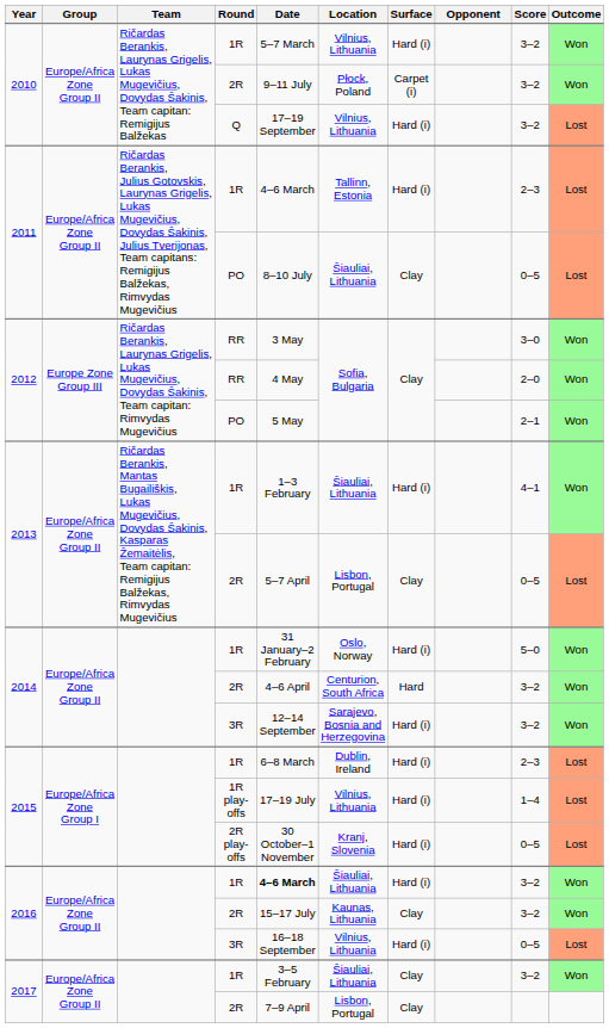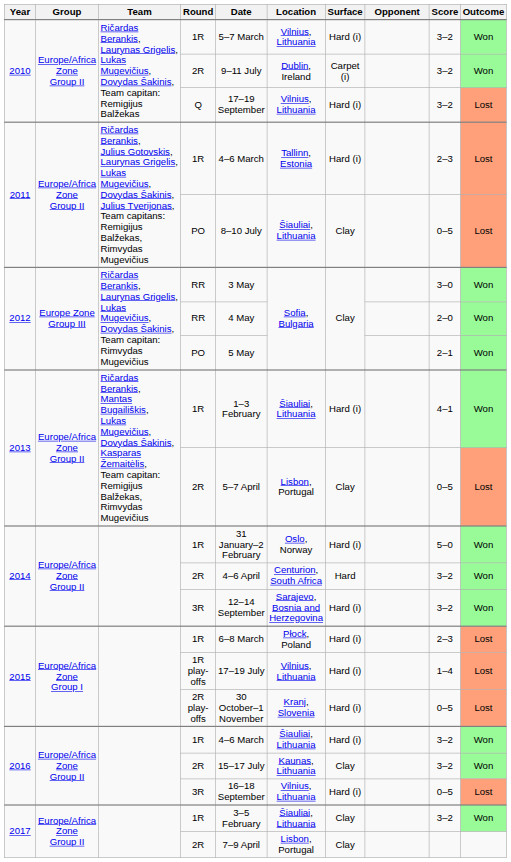2010 / 2R | Location: Płock, Poland -> Dublin, Ireland
2015 / 1R | Location: Dublin, Ireland -> Płock, Poland
2016 / 1R | Date: bold -> normal
